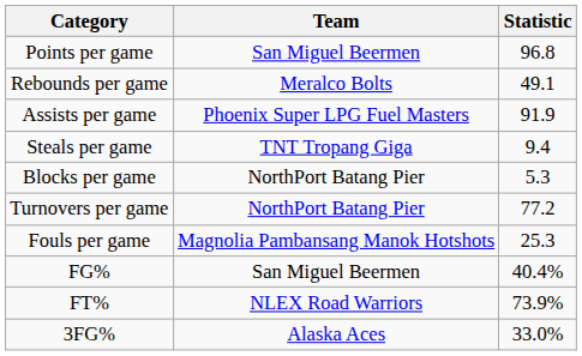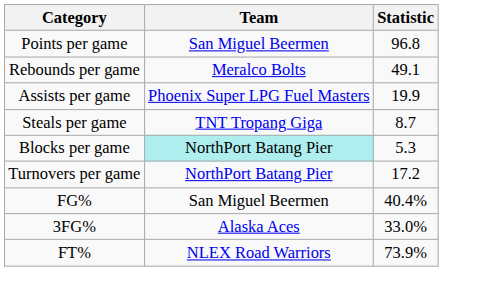Assists per game | Statistic: 91.9 -> 19.9
Steals per game | Statistic: 9.4 -> 8.7
Blocks per game | Team: no background -> paleturquoise background
Turnovers per game | Statistic: 77.2 -> 17.2
- row: Fouls per game | Magnolia Pambansang Manok Hotshots | 25.3
rows swapped: FT% <-> 3FG%
